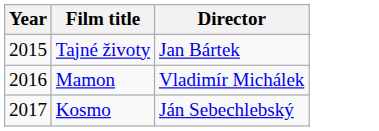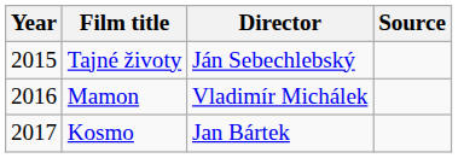+ column: Source
Tajné životy | Director: Jan Bártek -> Ján Sebechlebský
Kosmo | Director: Ján Sebechlebský -> Jan Bártek
